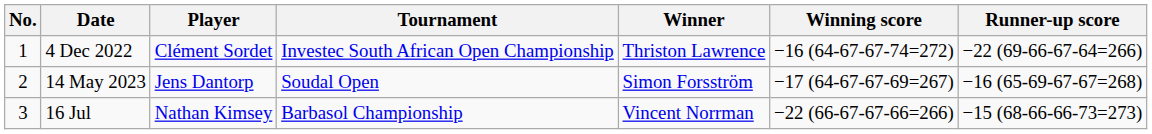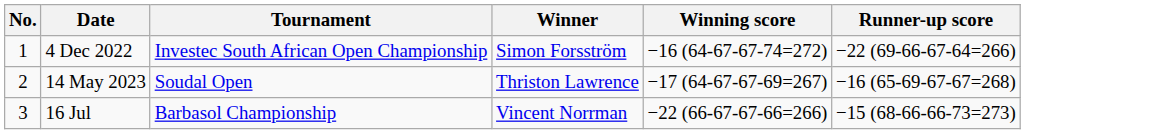- column: Player | Clément Sordet | Jens Dantorp | Nathan Kimsey
4 Dec 2022 | Winner: Thriston Lawrence -> Simon Forsström
14 May 2023 | Winner: Simon Forsström -> Thriston Lawrence
